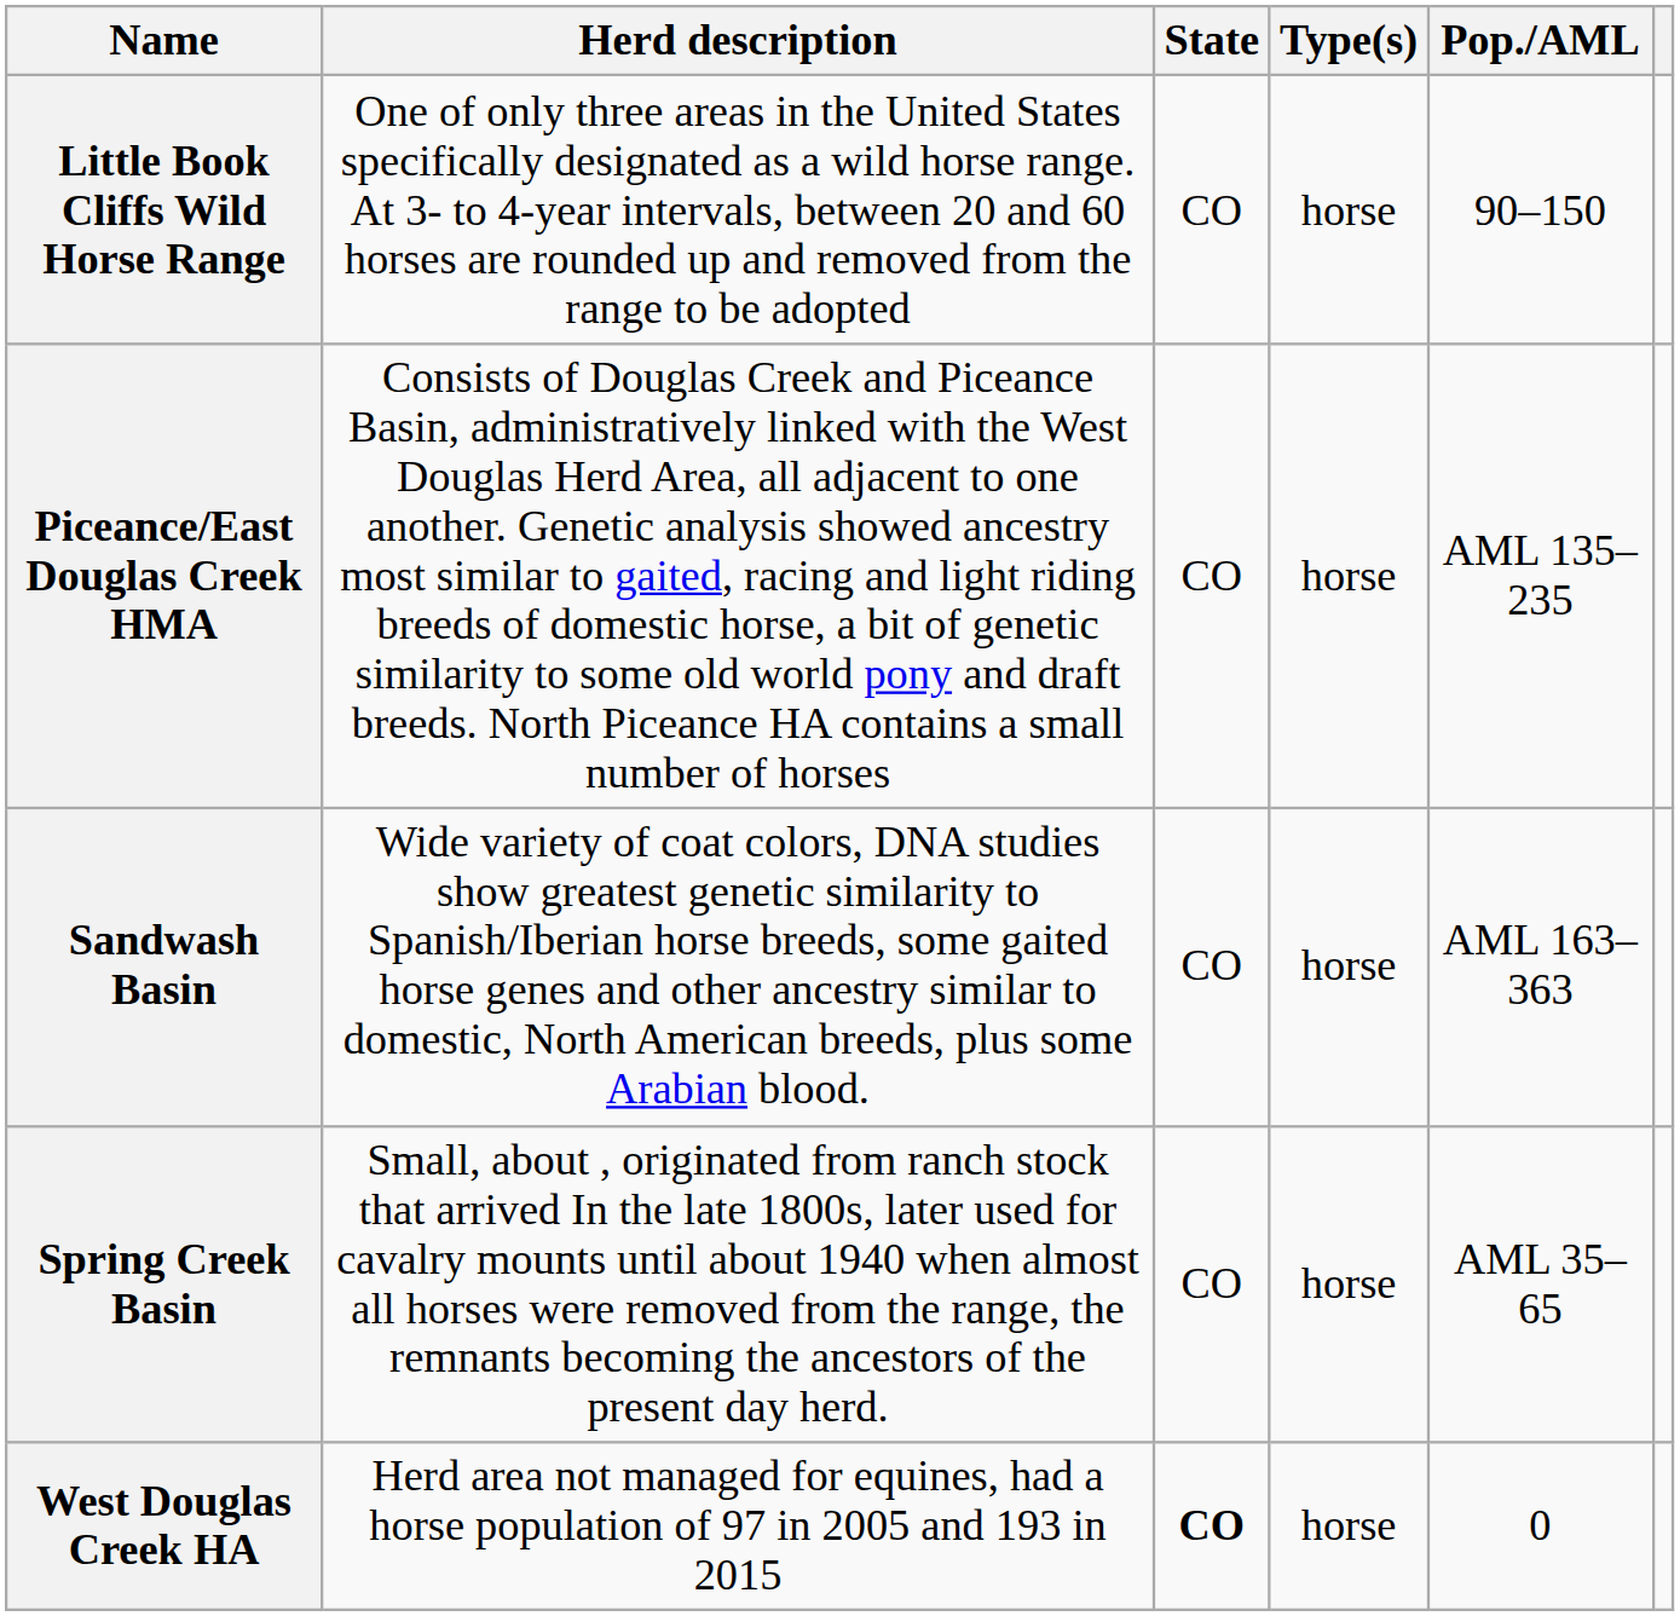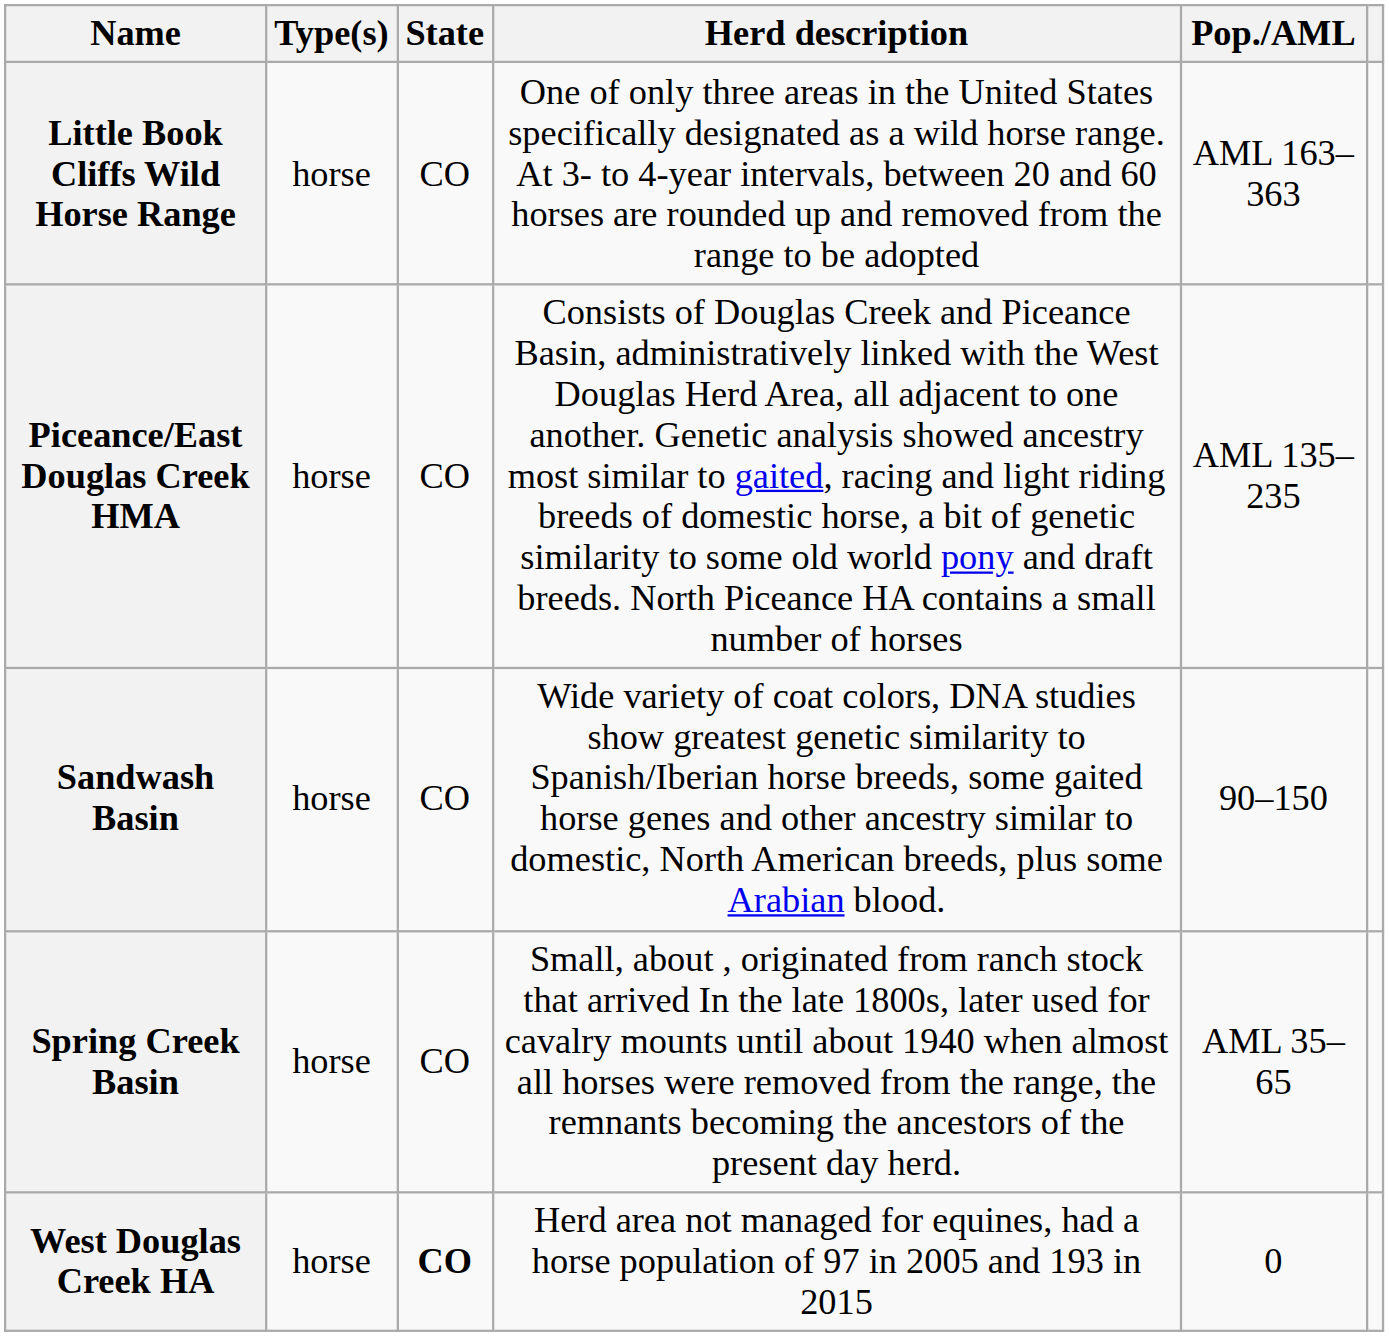columns swapped: Herd description <-> Type(s)
Little Book Cliffs Wild Horse Range | Pop./AML: 90–150 -> AML 163–363
Sandwash Basin | Pop./AML: AML 163–363 -> 90–150
